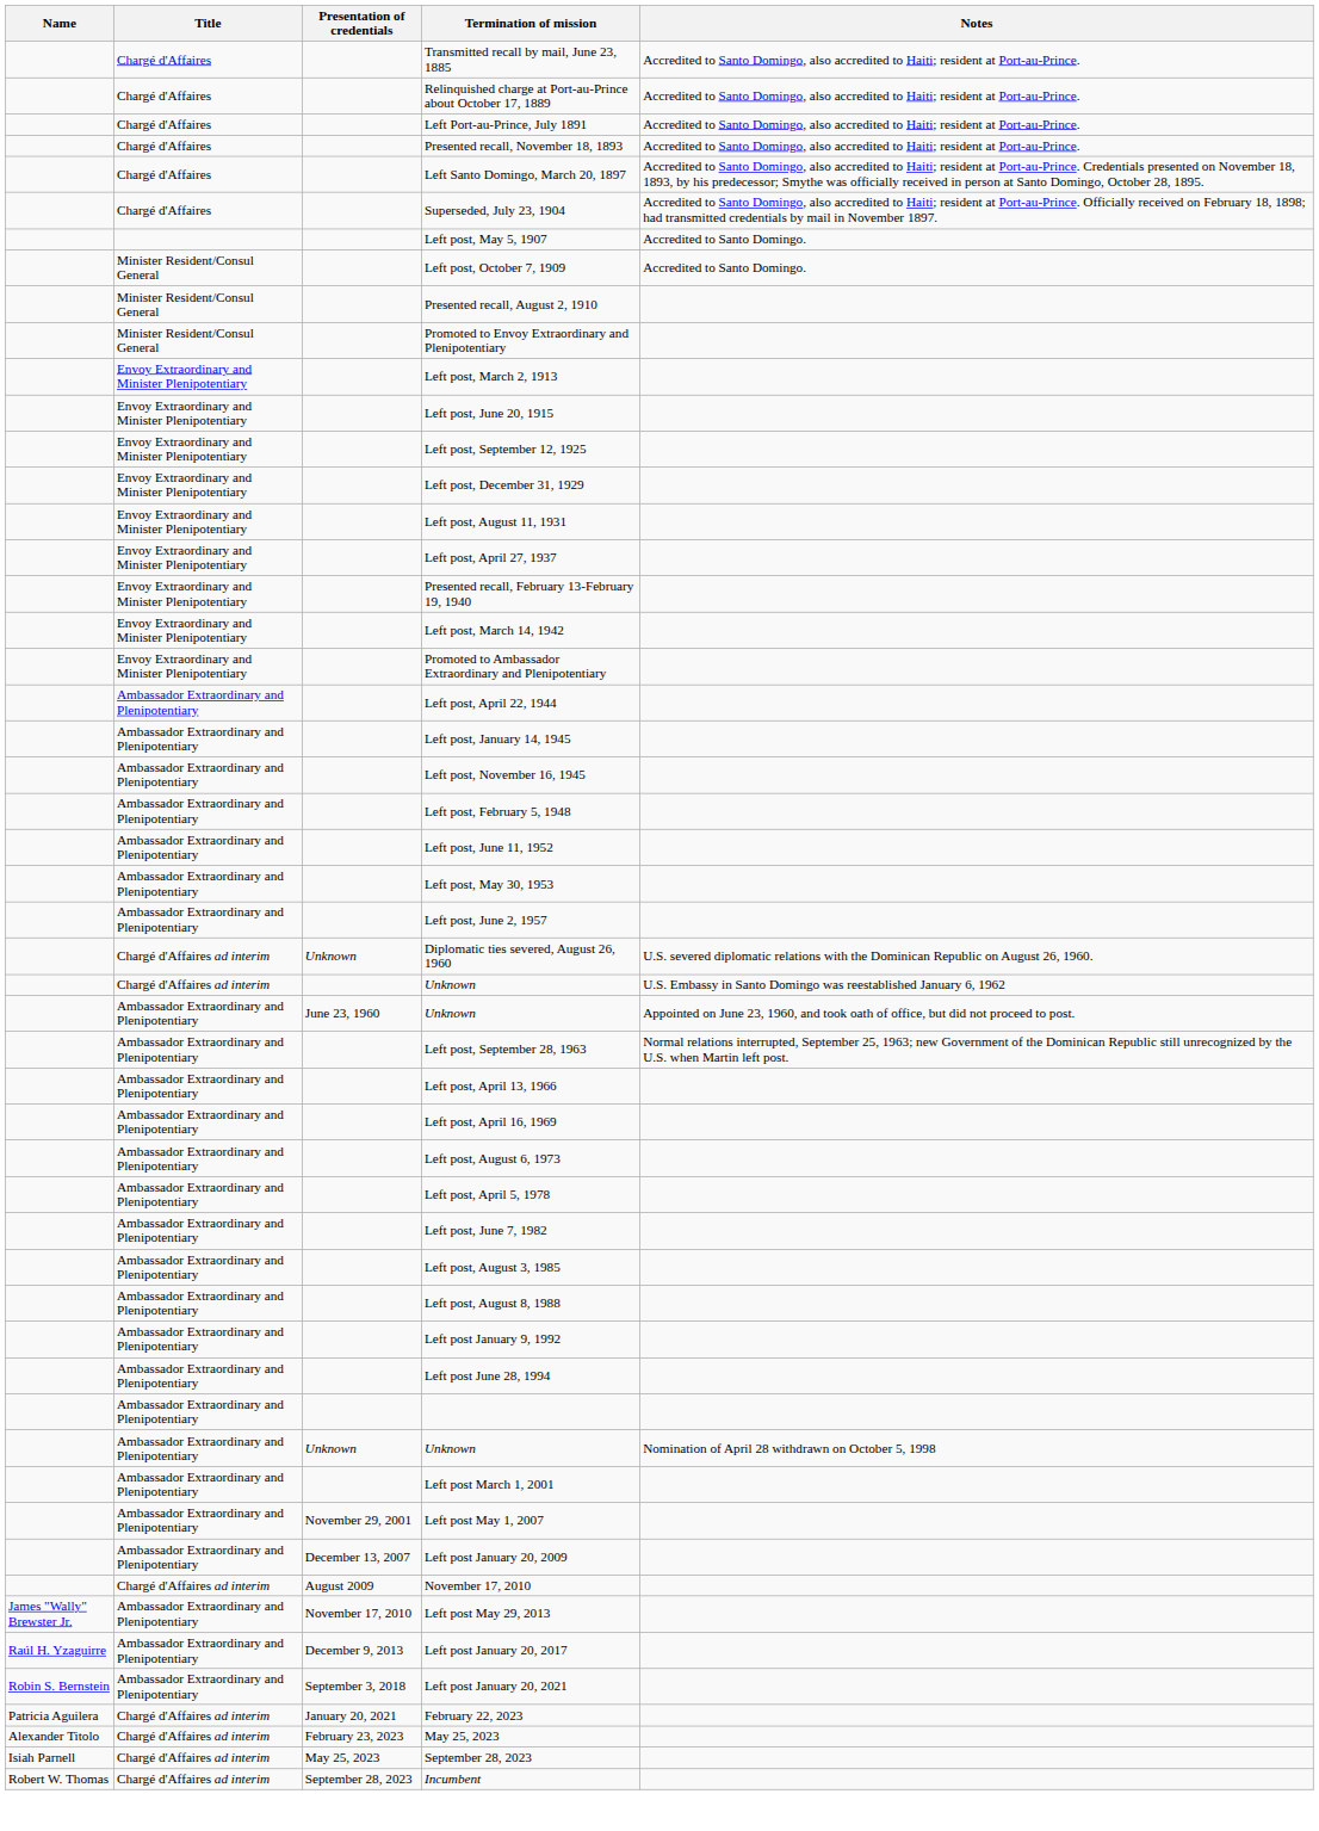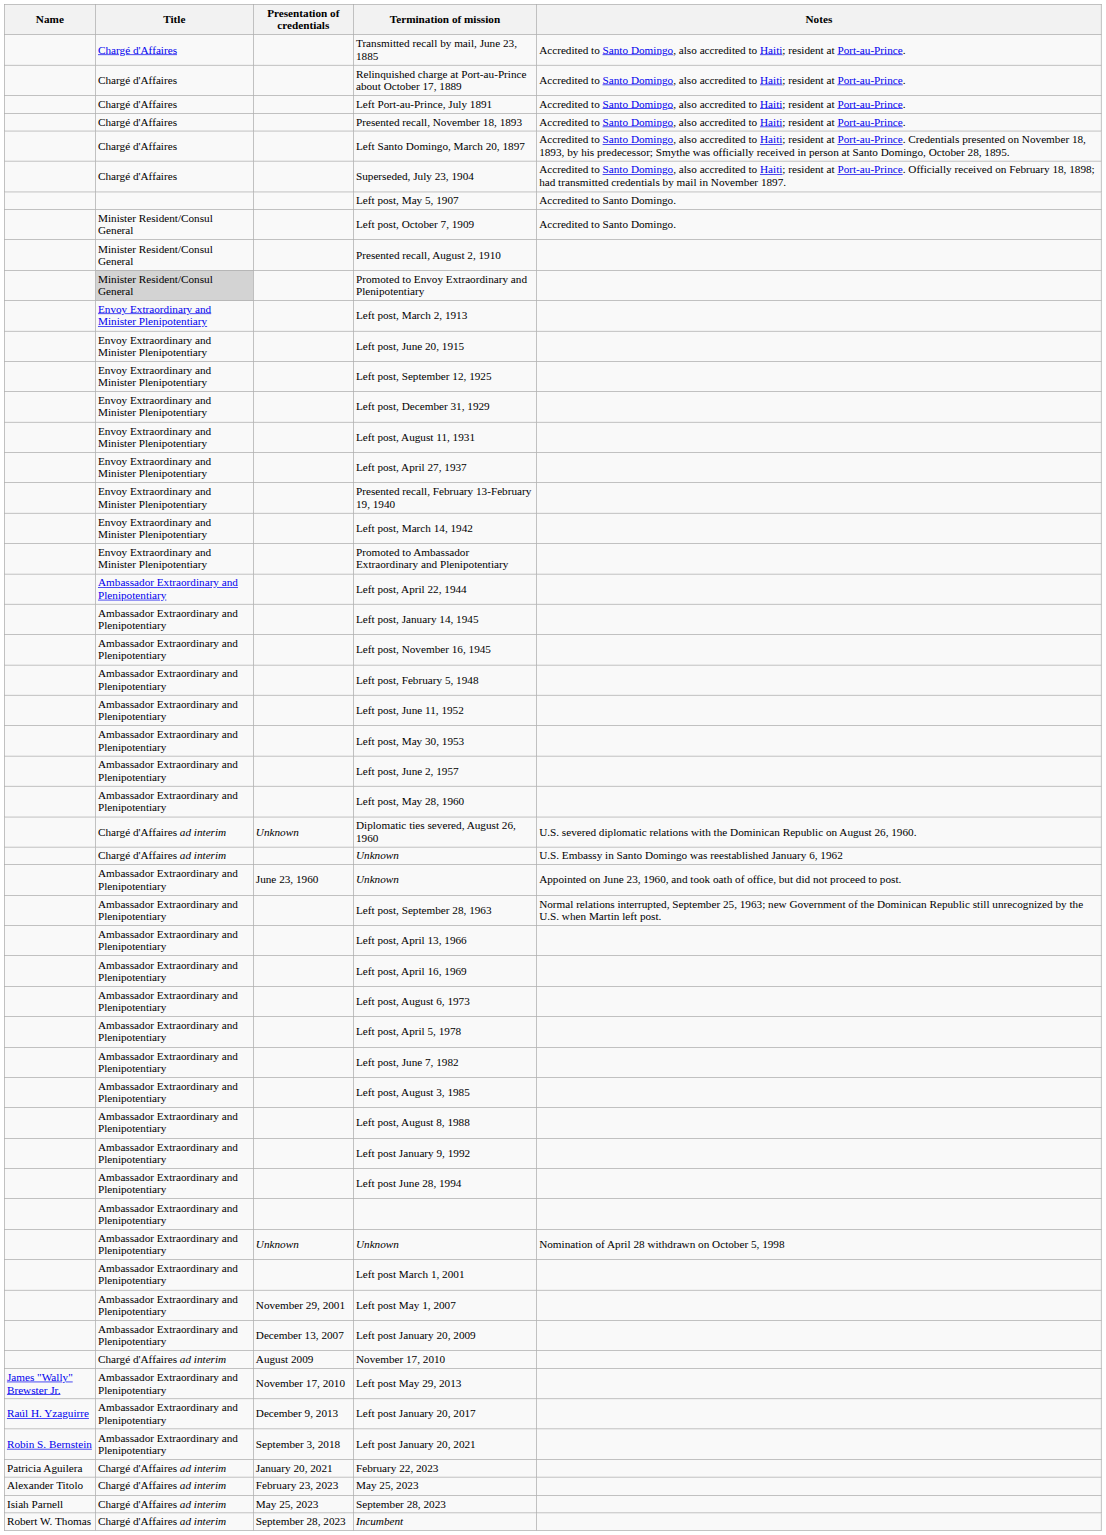Promoted to Envoy Extraordinary and Plenipotentiary | Title: no background -> lightgrey background
+ row: Ambassador Extraordinary and Plenipotentiary | Left post, May 28, 1960
